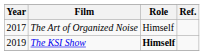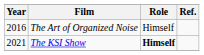The Art of Organized Noise | Year: 2017 -> 2016
The KSI Show | Year: 2019 -> 2021
